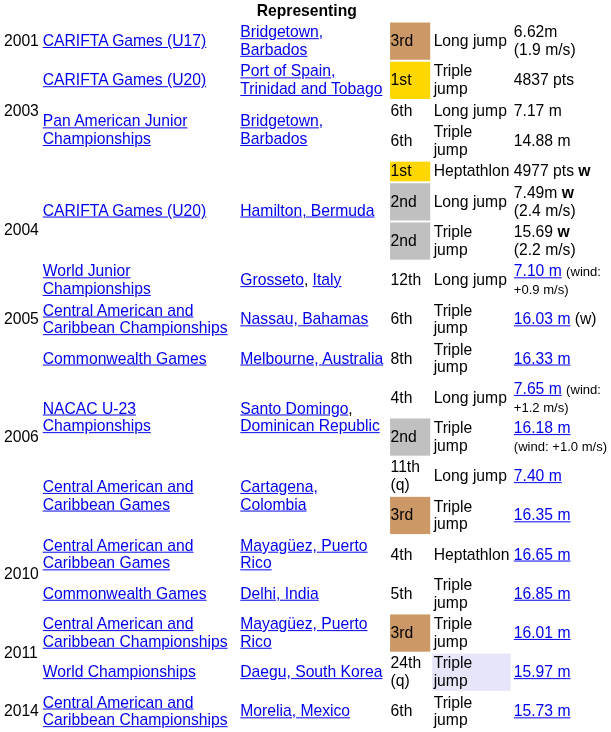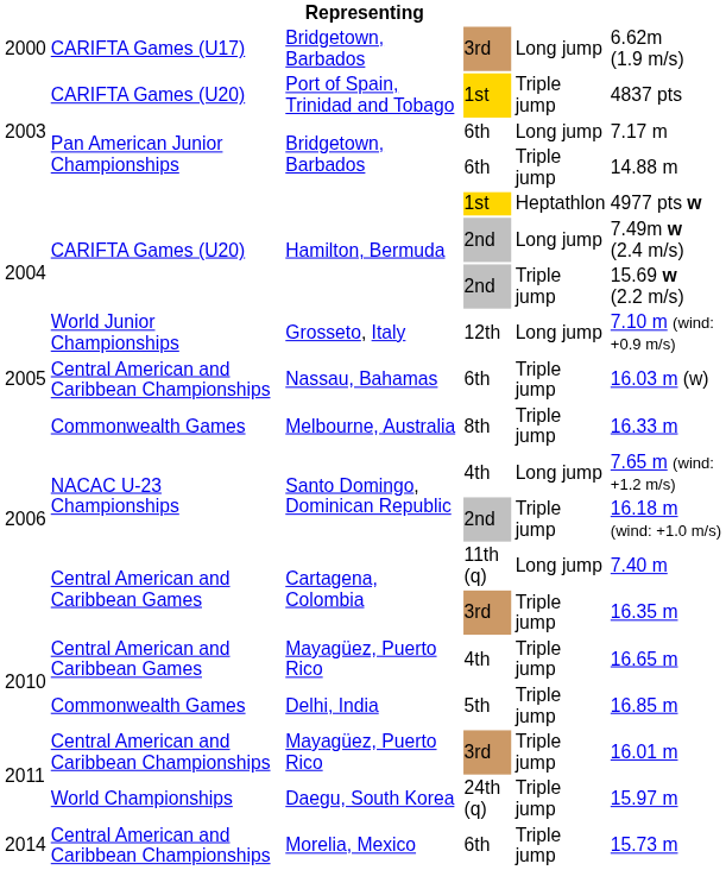Bridgetown, Barbados / 3rd | column 1: 2001 -> 2000
Mayagüez, Puerto Rico / 4th | column 5: Heptathlon -> Triple jump
Daegu, South Korea | column 5: lavender background -> no background
